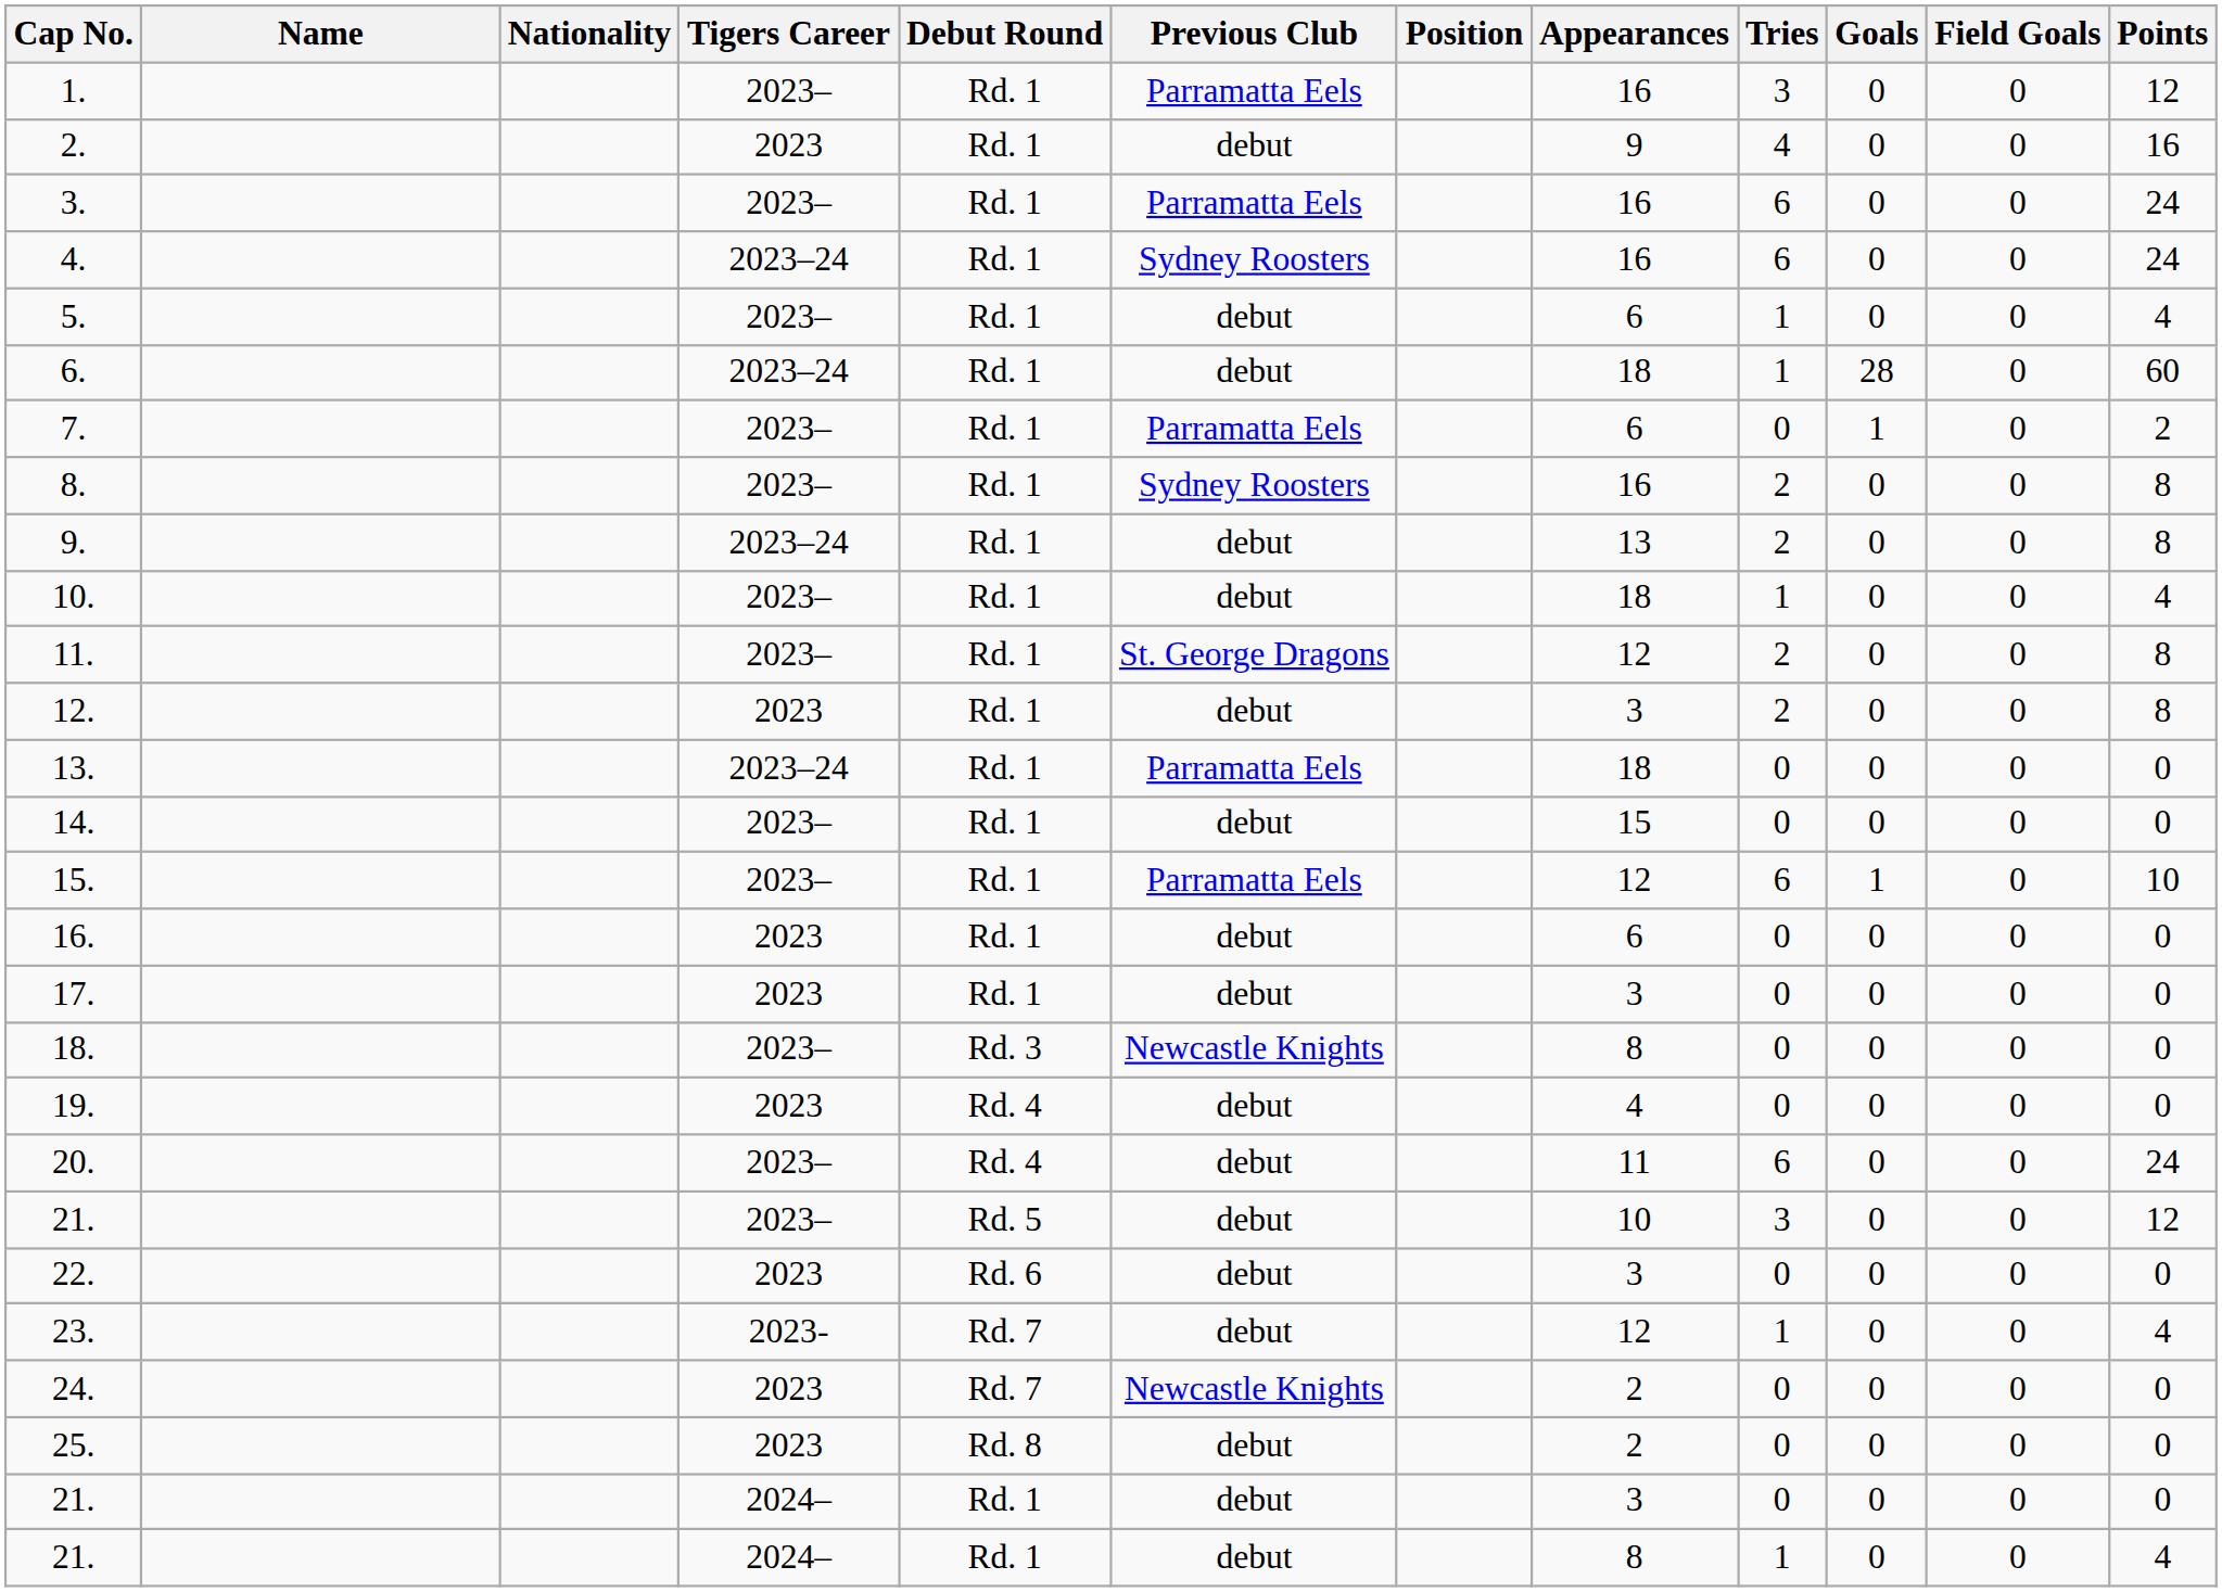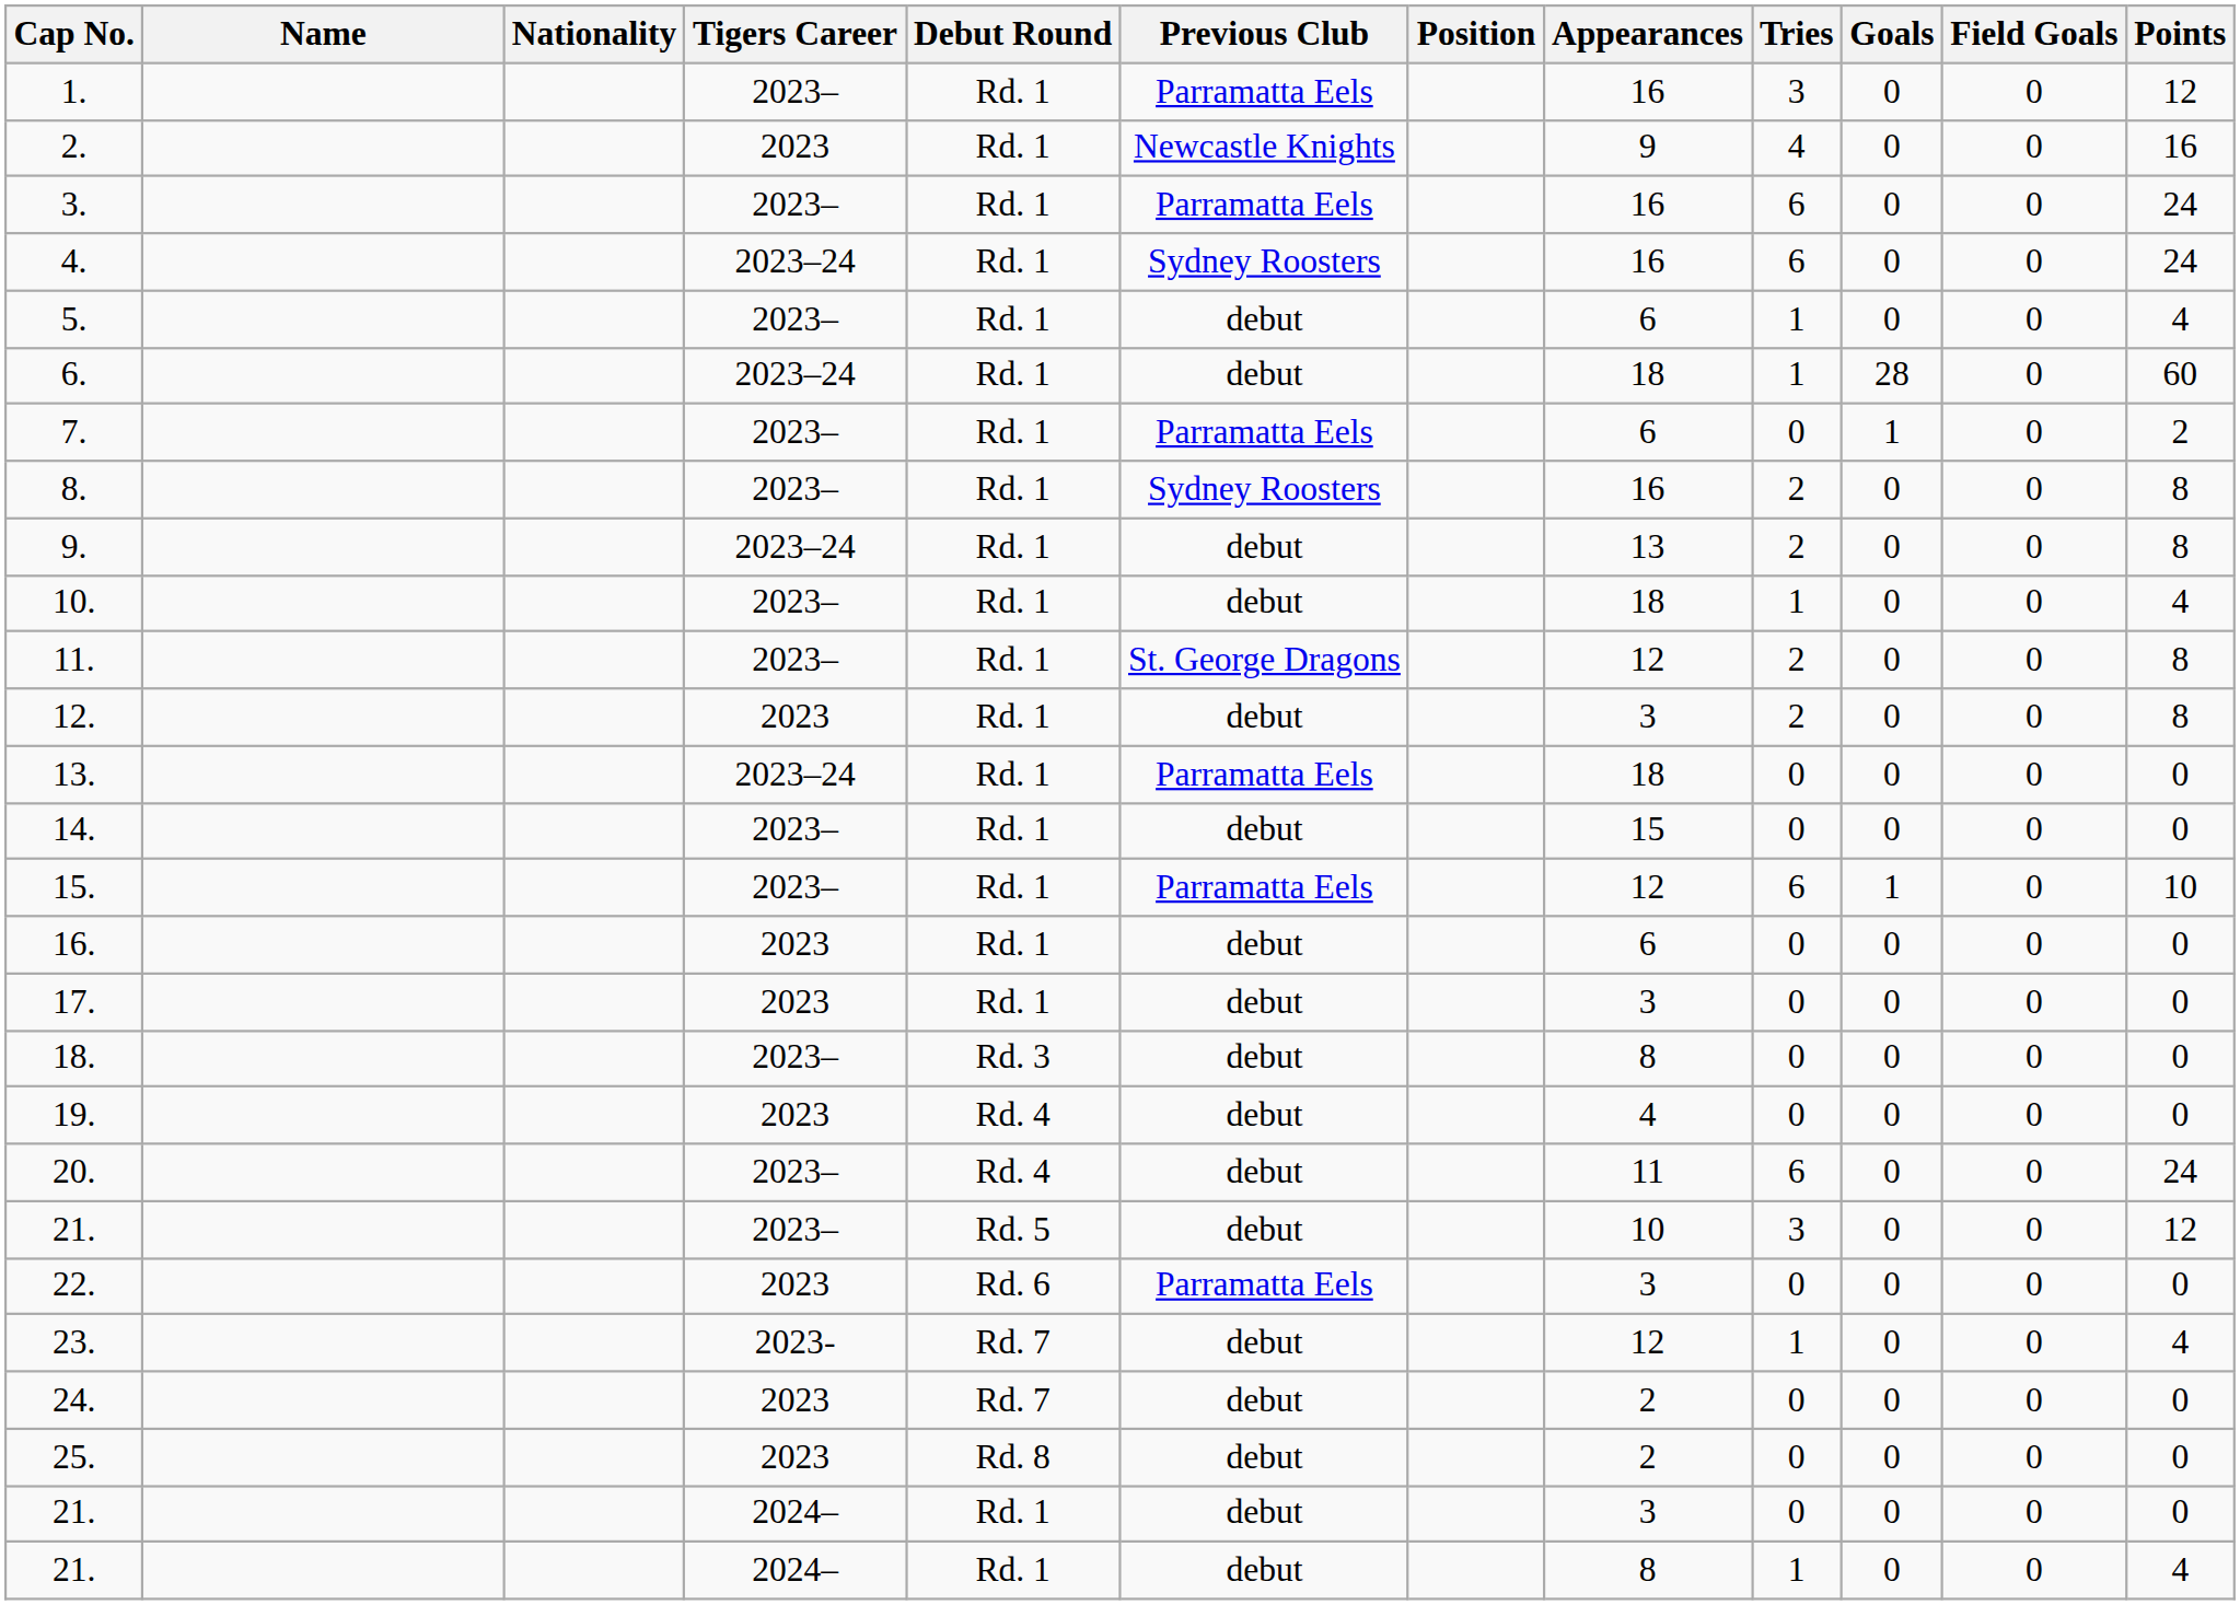2. | Previous Club: debut -> Newcastle Knights
18. | Previous Club: Newcastle Knights -> debut
22. | Previous Club: debut -> Parramatta Eels
24. | Previous Club: Newcastle Knights -> debut
